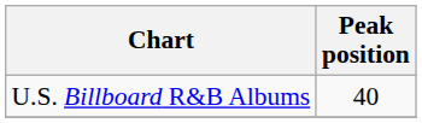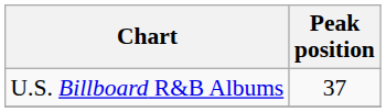U.S. Billboard R&B Albums | Peak position: 40 -> 37
